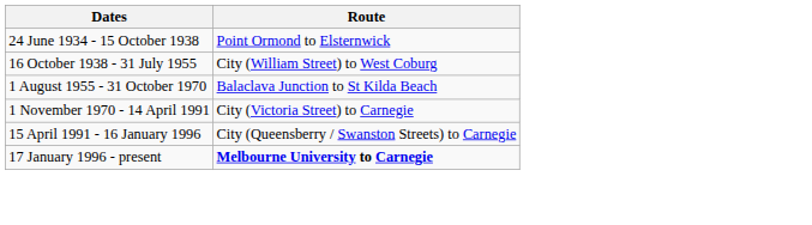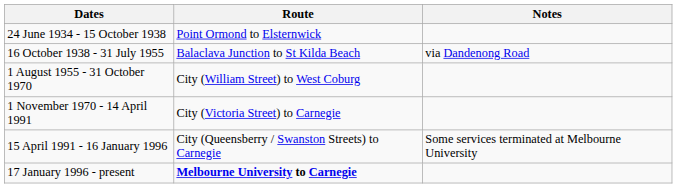+ column: Notes | via Dandenong Road | Some services terminated at Melbourne University
16 October 1938 - 31 July 1955 | Route: City (William Street) to West Coburg -> Balaclava Junction to St Kilda Beach
1 August 1955 - 31 October 1970 | Route: Balaclava Junction to St Kilda Beach -> City (William Street) to West Coburg
